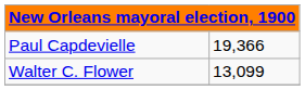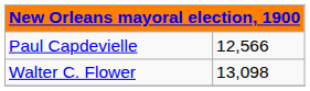Paul Capdevielle | column 2: 19,366 -> 12,566
Walter C. Flower | column 2: 13,099 -> 13,098
